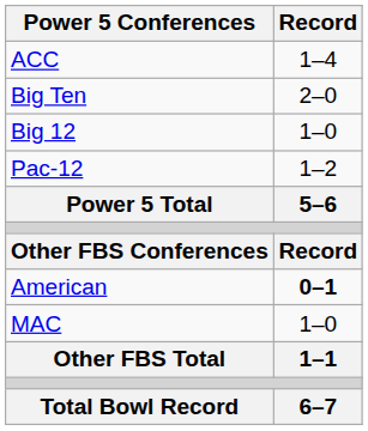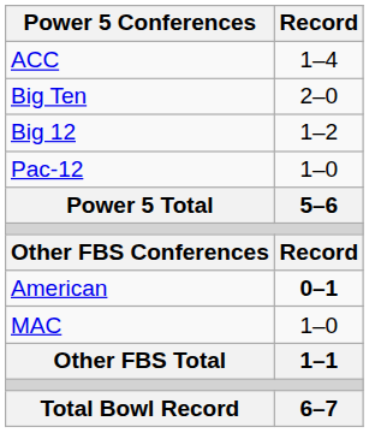Big 12 | Record: 1–0 -> 1–2
Pac-12 | Record: 1–2 -> 1–0
